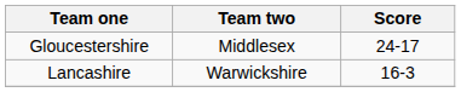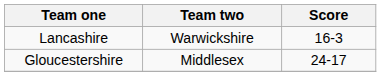rows swapped: Lancashire <-> Gloucestershire
